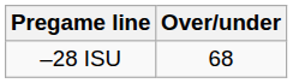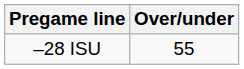–28 ISU | Over/under: 68 -> 55
